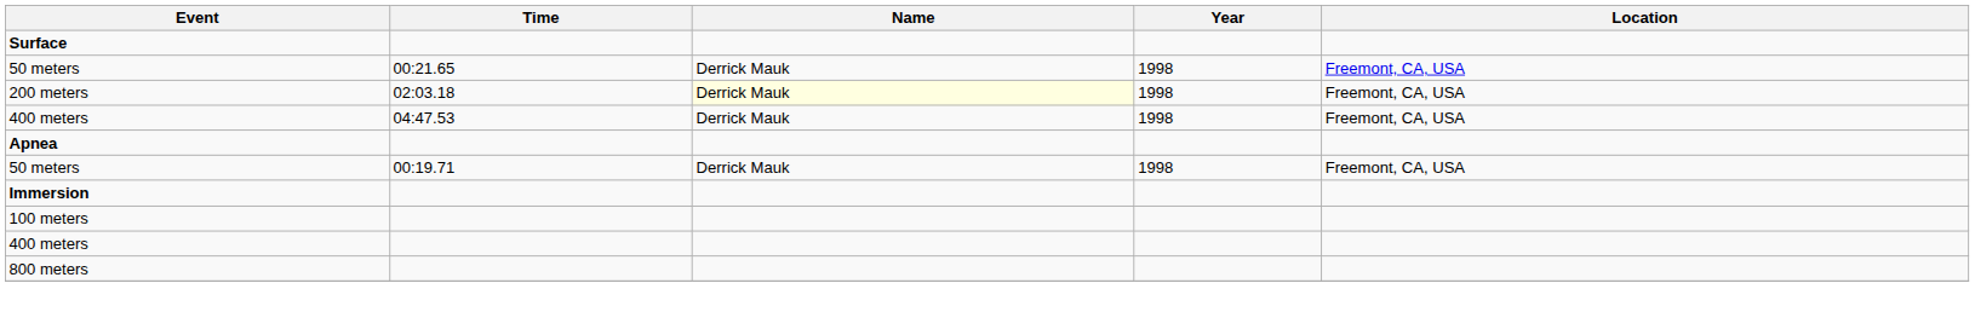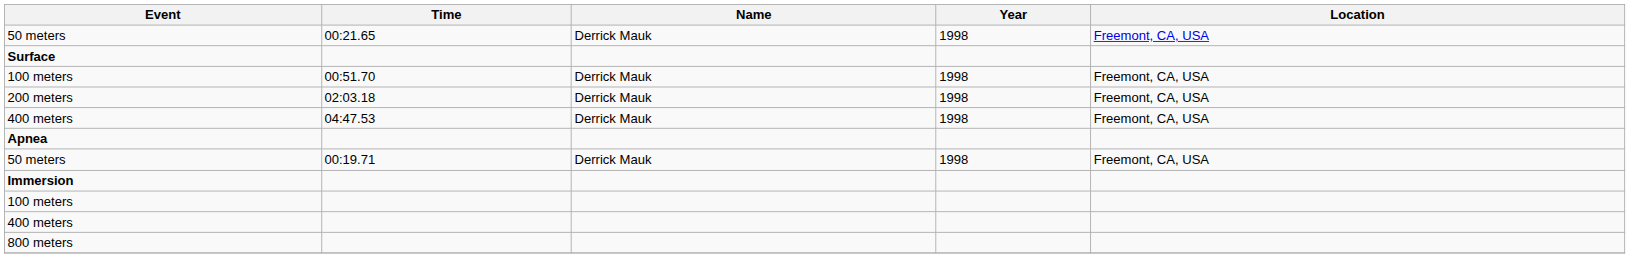rows swapped: Surface <-> 50 meters / 00:21.65
+ row: 100 meters | 00:51.70 | Derrick Mauk | 1998 | Freemont, CA, USA
200 meters | Name: lightyellow background -> no background
